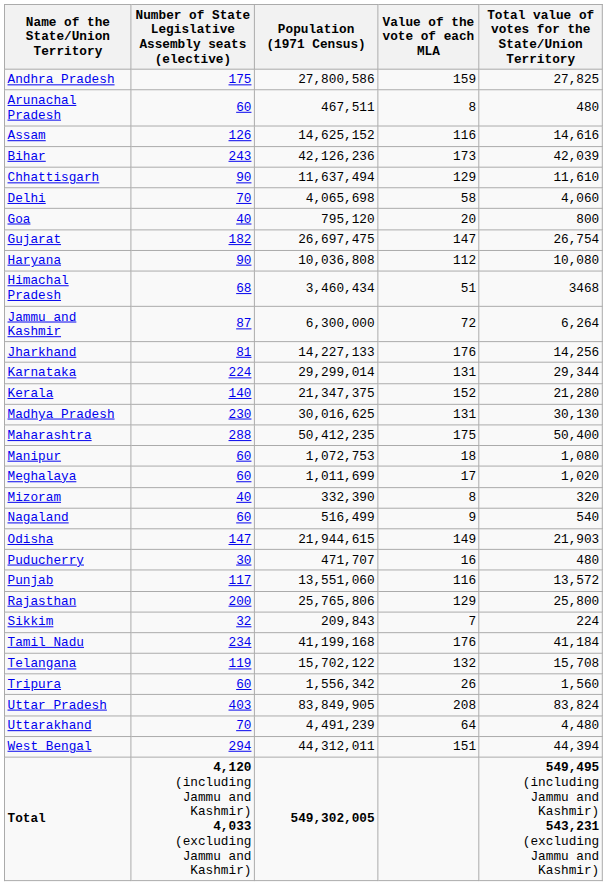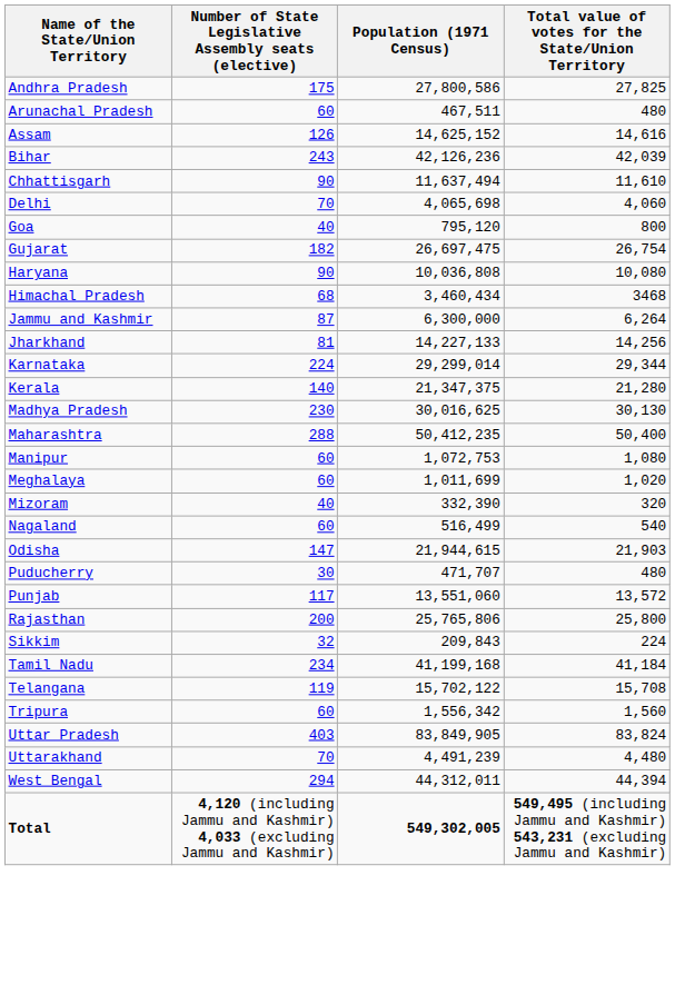- column: Value of the vote of each MLA | 159 | 8 | 116 | 173 | 129 | 58 | 20 | 147 | 112 | 51 | 72 | 176 | 131 | 152 | 131 | 175 | 18 | 17 | 8 | 9 | 149 | 16 | 116 | 129 | 7 | 176 | 132 | 26 | 208 | 64 | 151
